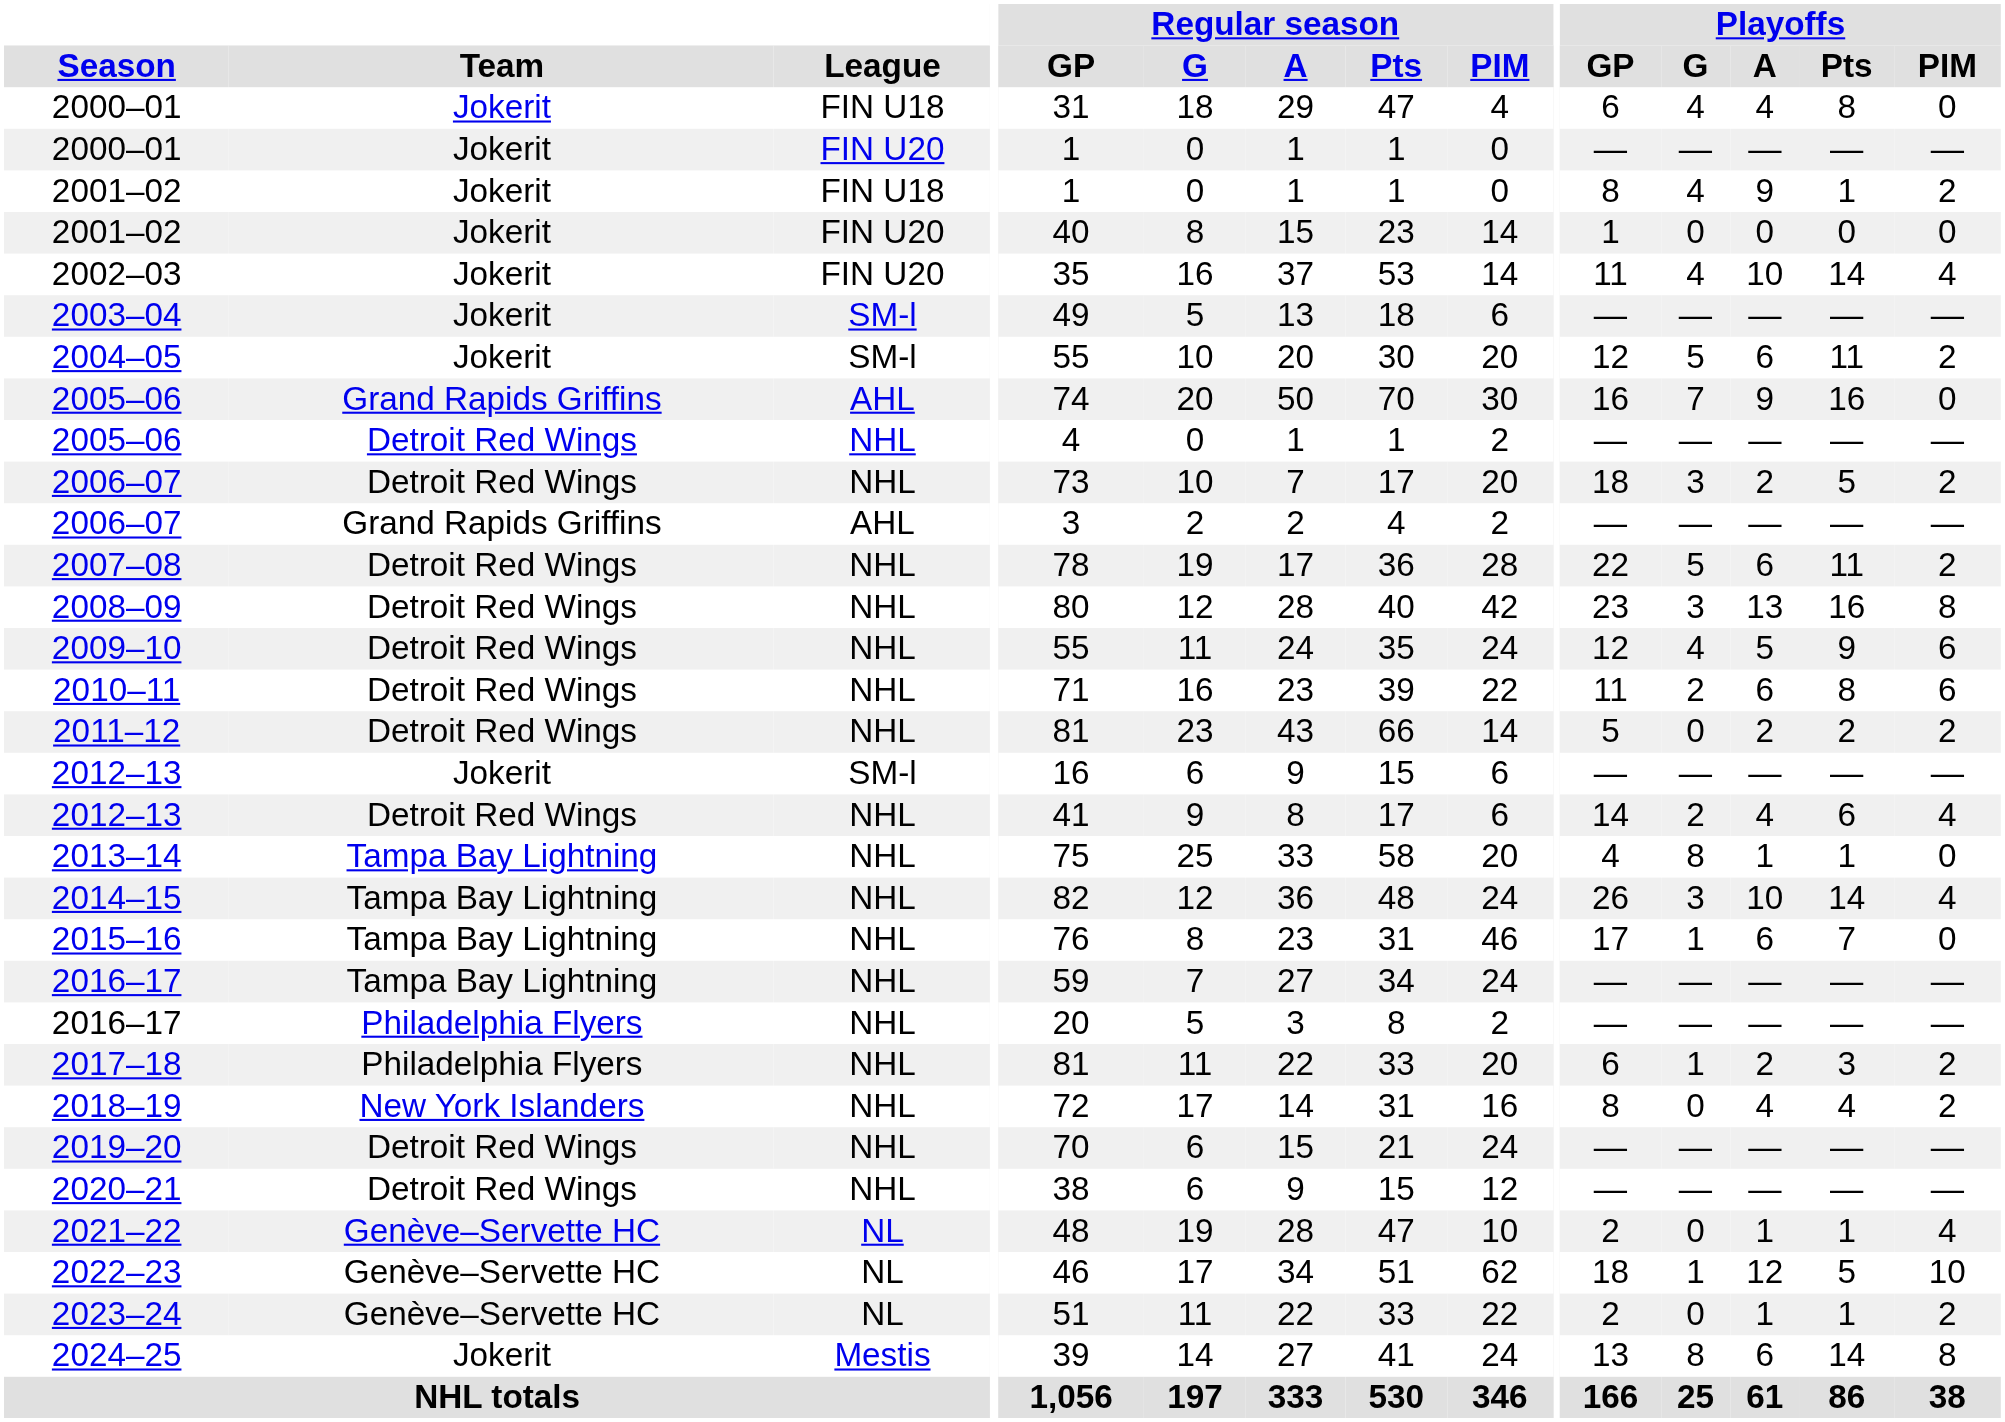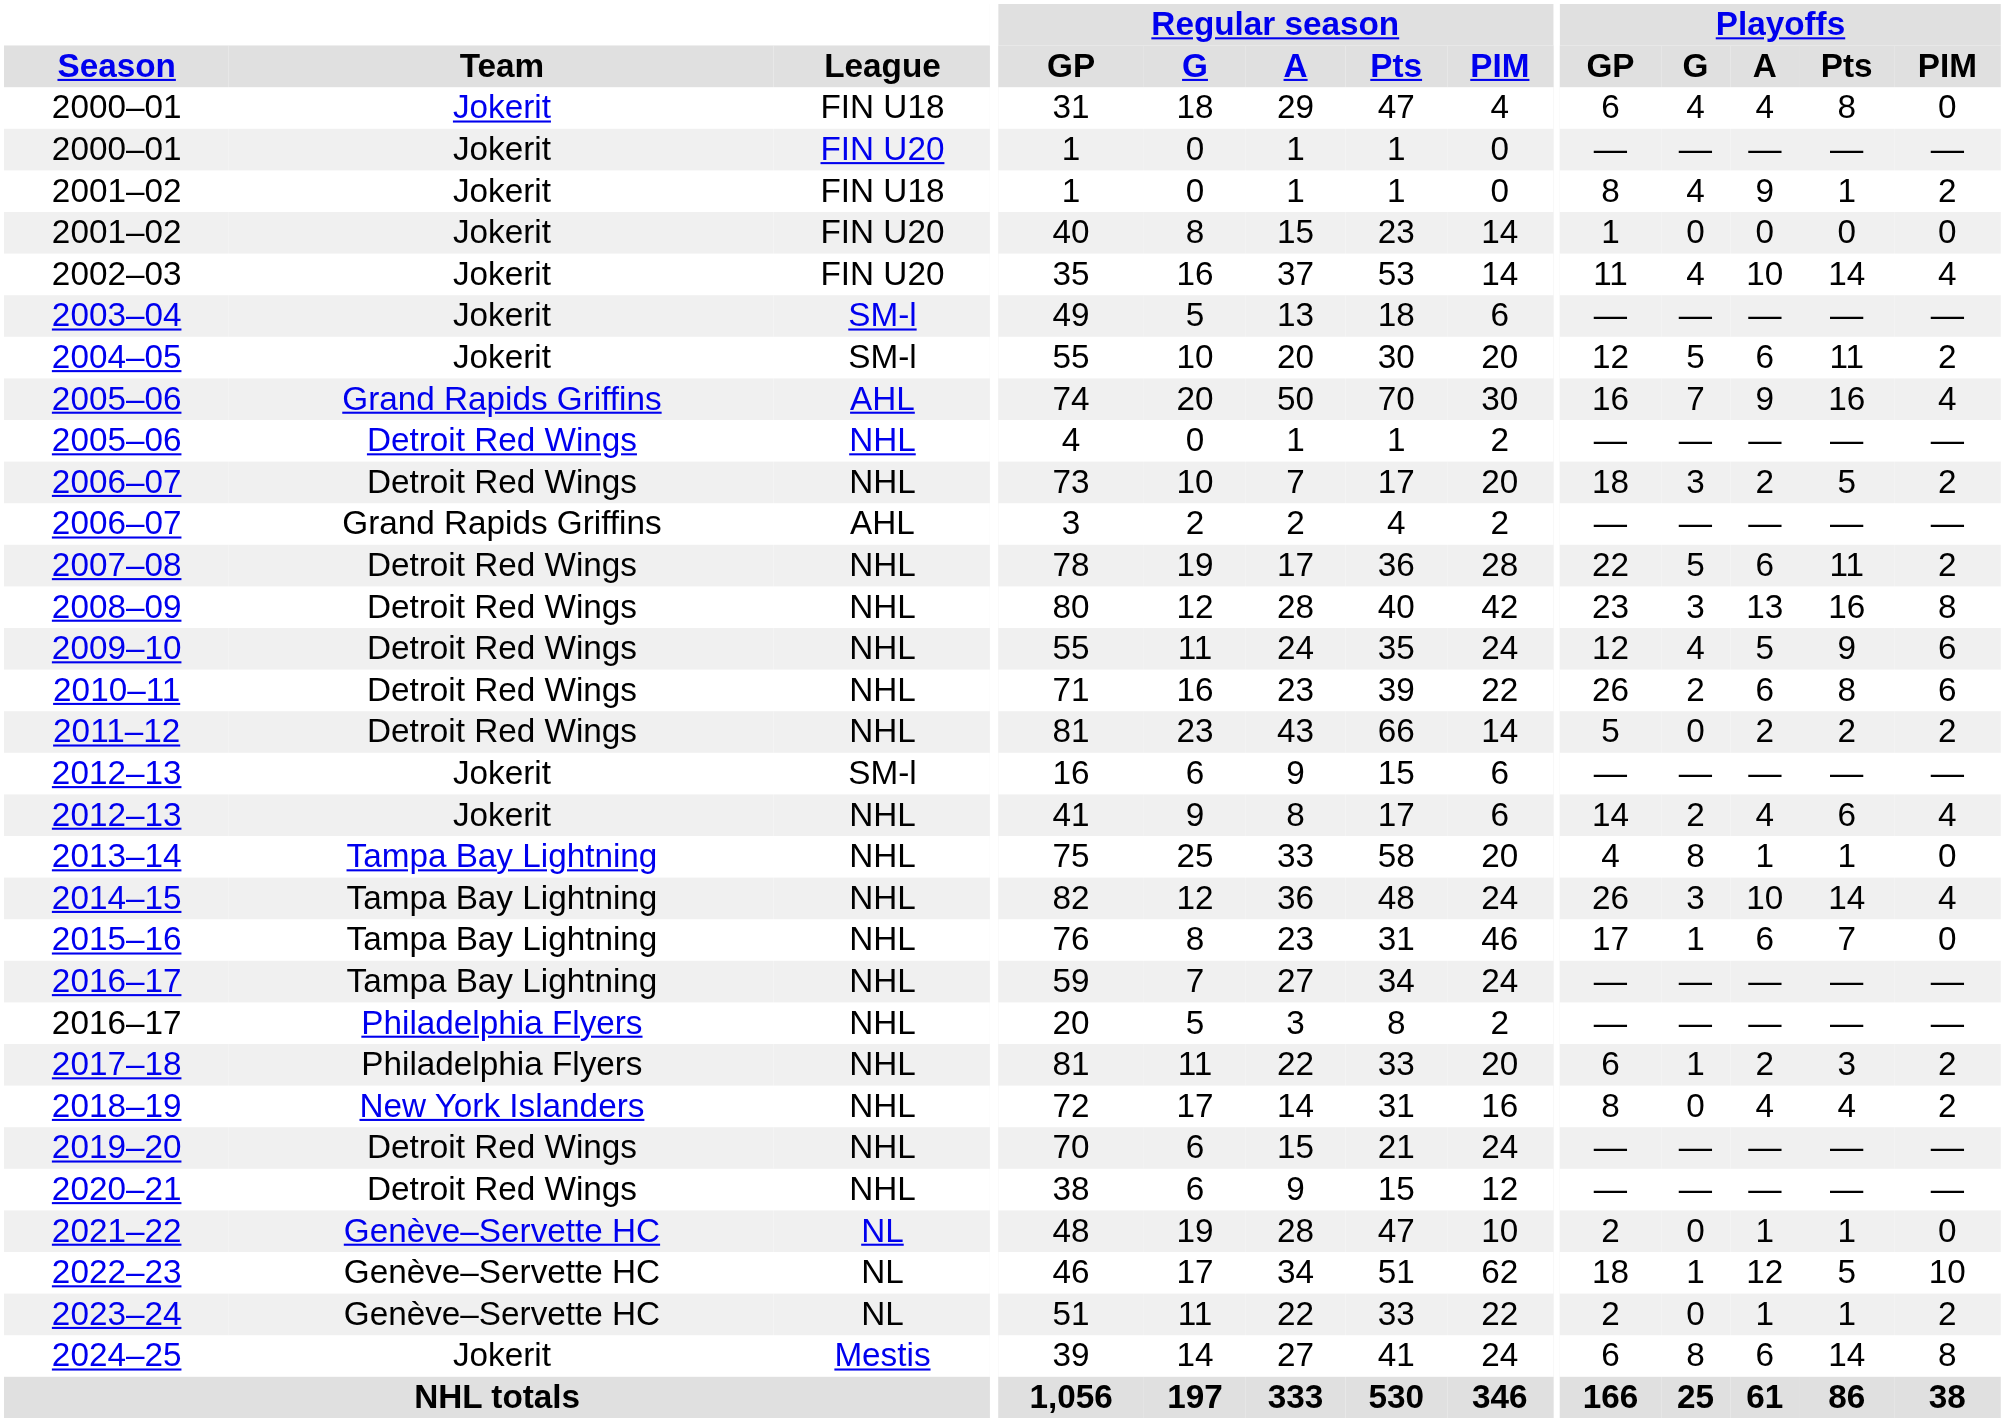2005–06 / AHL | Playoffs / PIM: 0 -> 4
2010–11 | Playoffs / GP: 11 -> 26
2012–13 / NHL | Team: Detroit Red Wings -> Jokerit
2021–22 | Playoffs / PIM: 4 -> 0
2024–25 | Playoffs / GP: 13 -> 6
